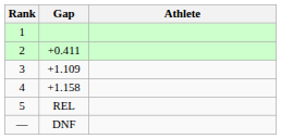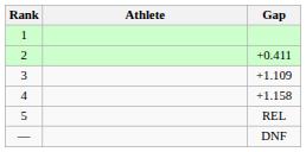columns swapped: Athlete <-> Gap
